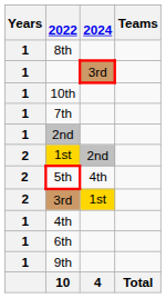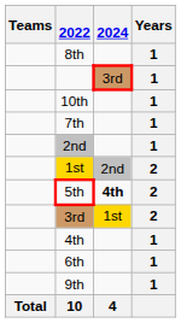columns swapped: Teams <-> Years
5th | 2024: normal -> bold
